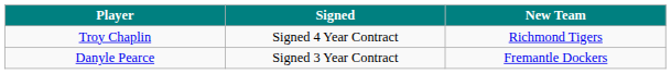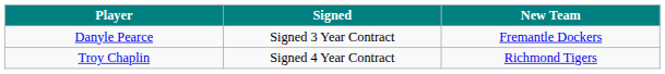rows swapped: Danyle Pearce <-> Troy Chaplin
